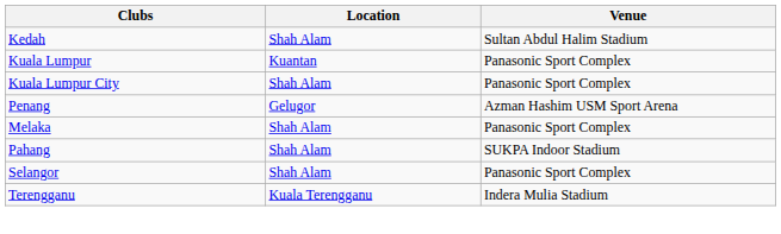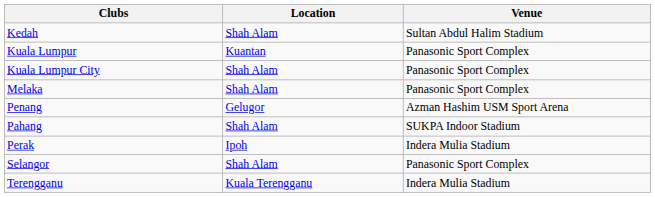rows swapped: Penang <-> Melaka
+ row: Perak | Ipoh | Indera Mulia Stadium
